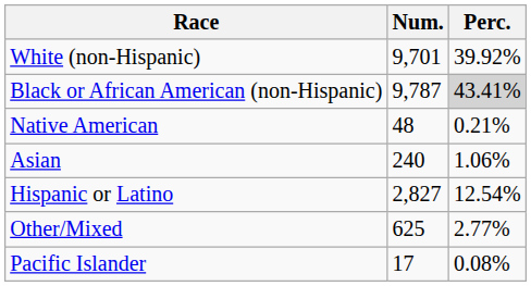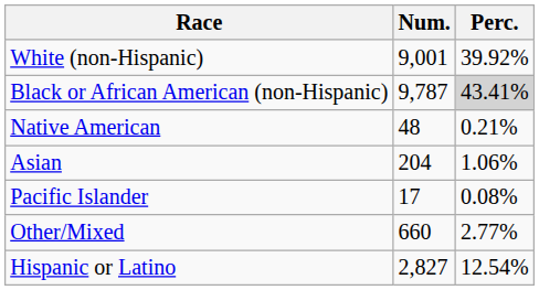White (non-Hispanic) | Num.: 9,701 -> 9,001
Asian | Num.: 240 -> 204
rows swapped: Pacific Islander <-> Hispanic or Latino
Other/Mixed | Num.: 625 -> 660
